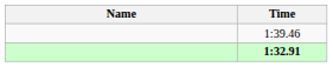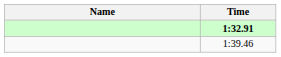rows swapped: 1:32.91 <-> 1:39.46
